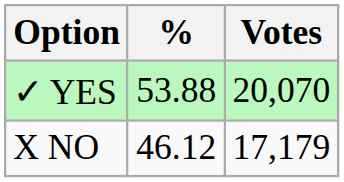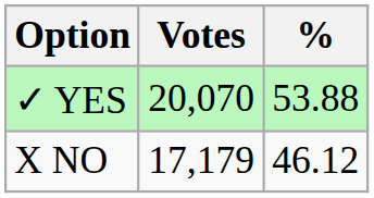columns swapped: Votes <-> %
